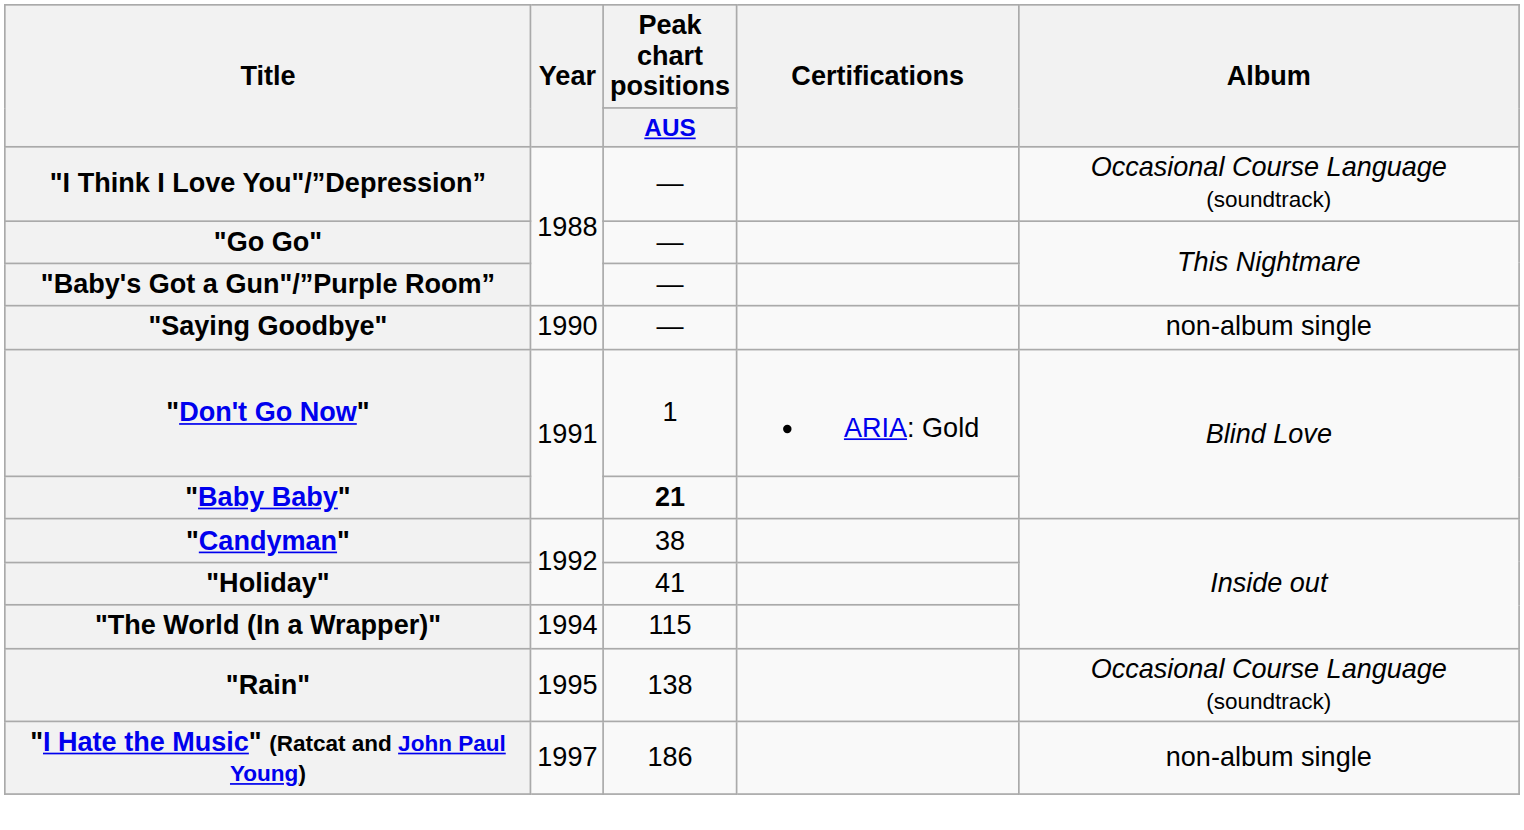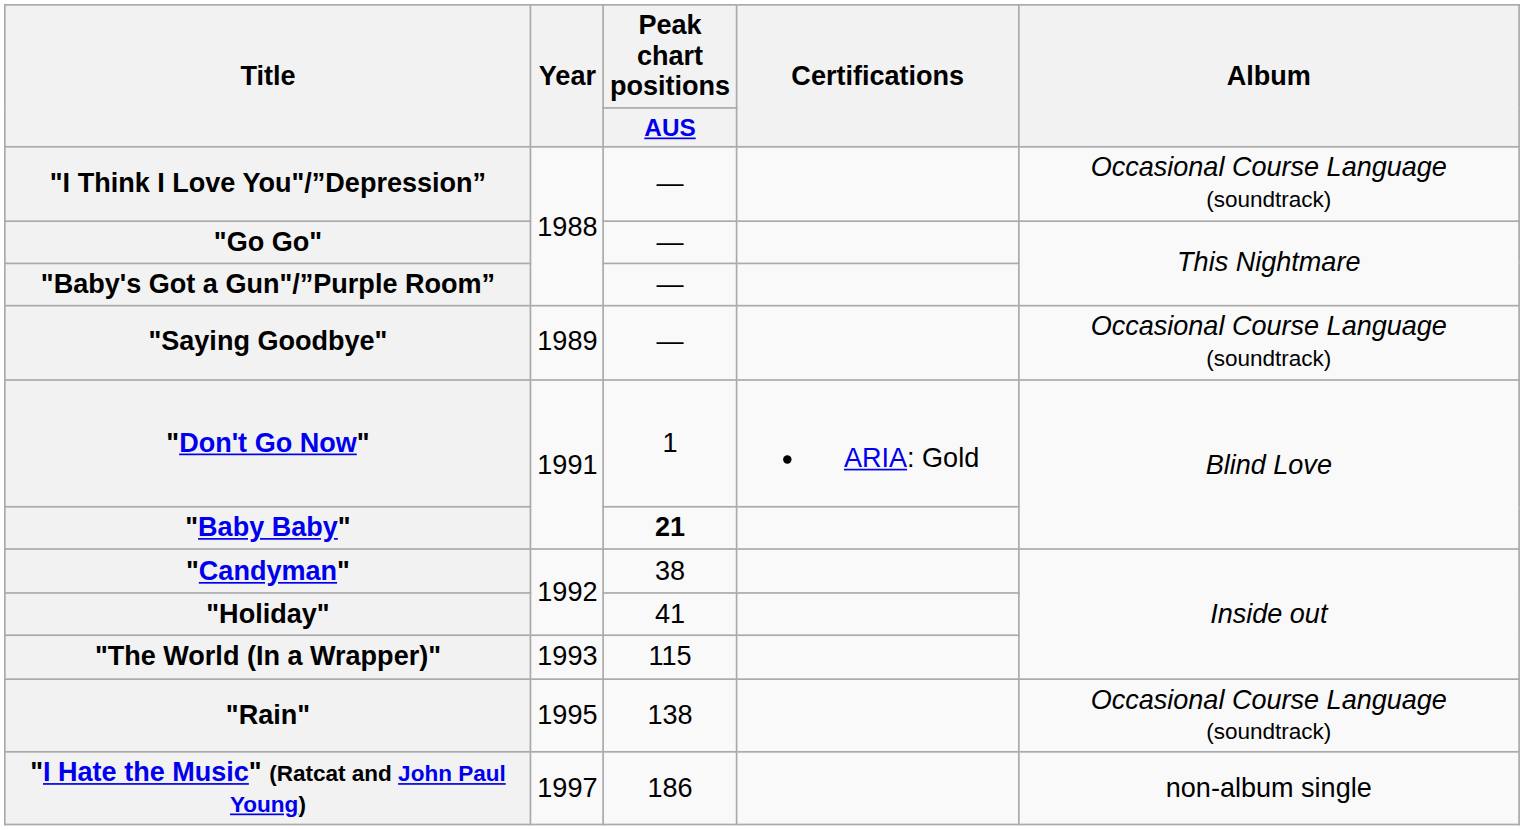"Saying Goodbye" | Year: 1990 -> 1989
"Saying Goodbye" | Album: non-album single -> Occasional Course Language (soundtrack)
"The World (In a Wrapper)" | Year: 1994 -> 1993
